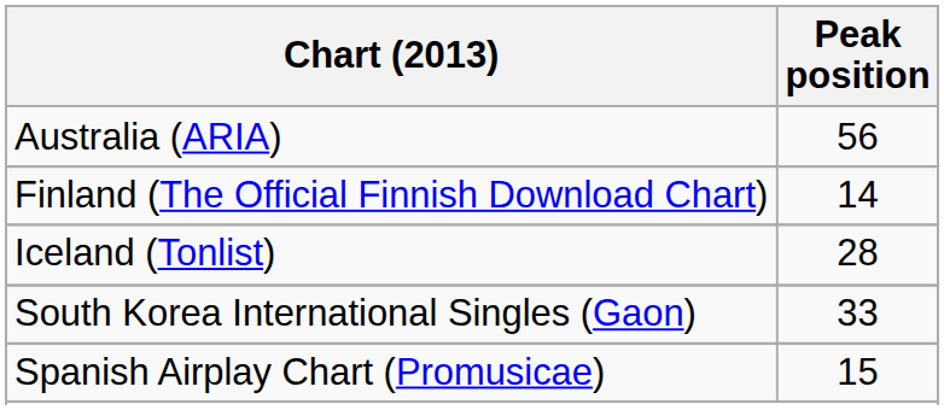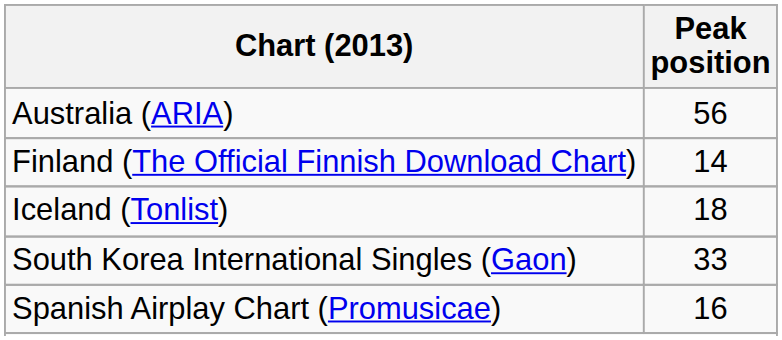Iceland (Tonlist) | Peak position: 28 -> 18
Spanish Airplay Chart (Promusicae) | Peak position: 15 -> 16
